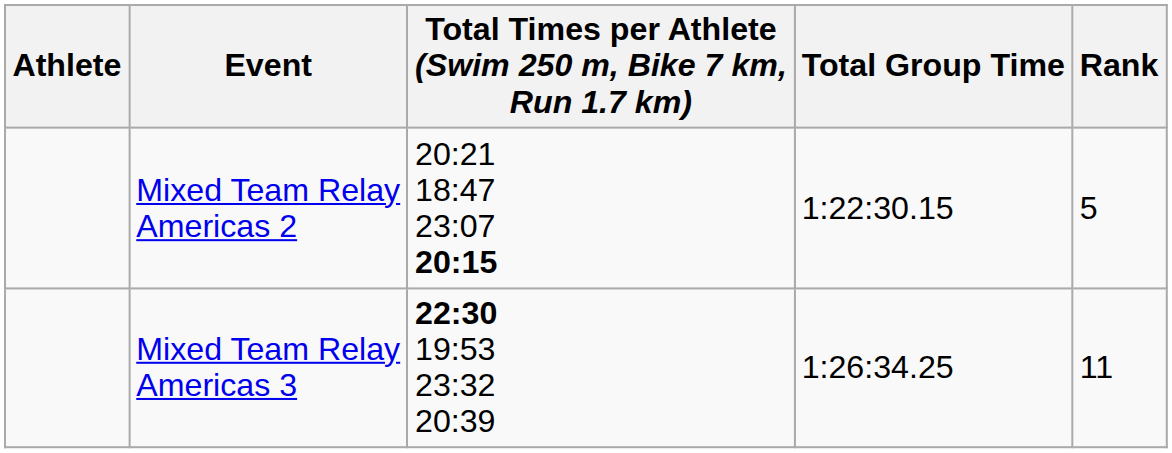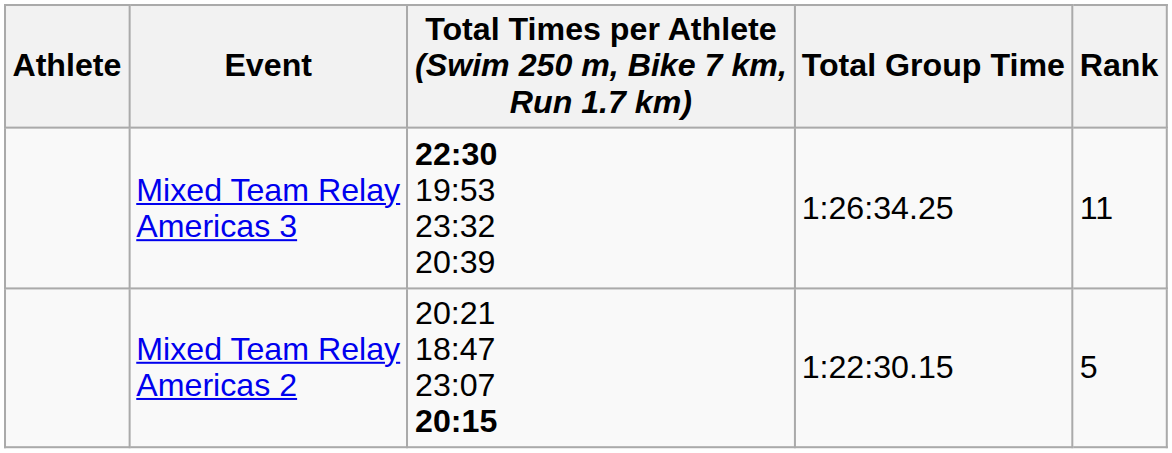rows swapped: Mixed Team Relay Americas 3 <-> Mixed Team Relay Americas 2
